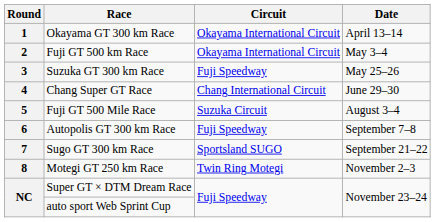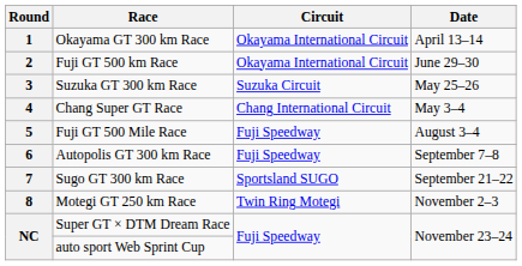2 | Date: May 3–4 -> June 29–30
3 | Circuit: Fuji Speedway -> Suzuka Circuit
4 | Date: June 29–30 -> May 3–4
5 | Circuit: Suzuka Circuit -> Fuji Speedway
